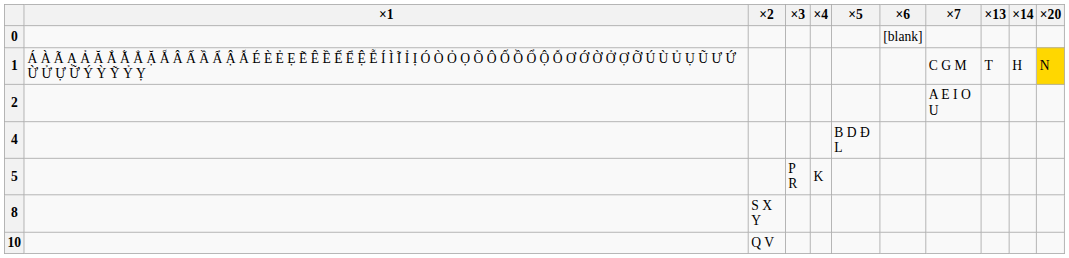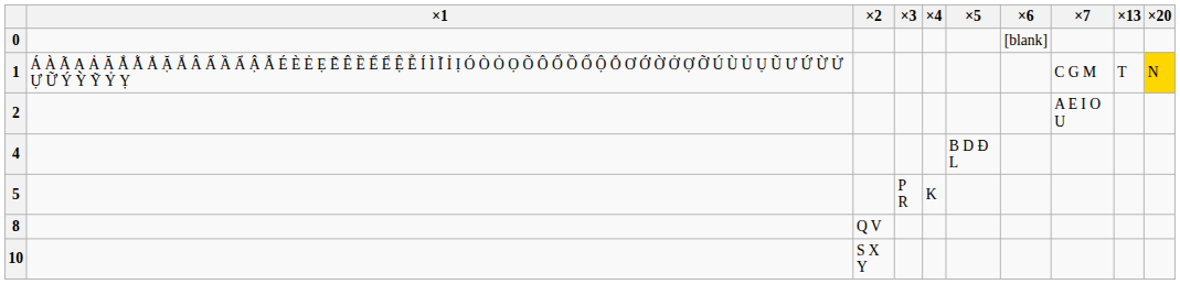- column: ×14 | H
8 | ×2: S X Y -> Q V
10 | ×2: Q V -> S X Y
